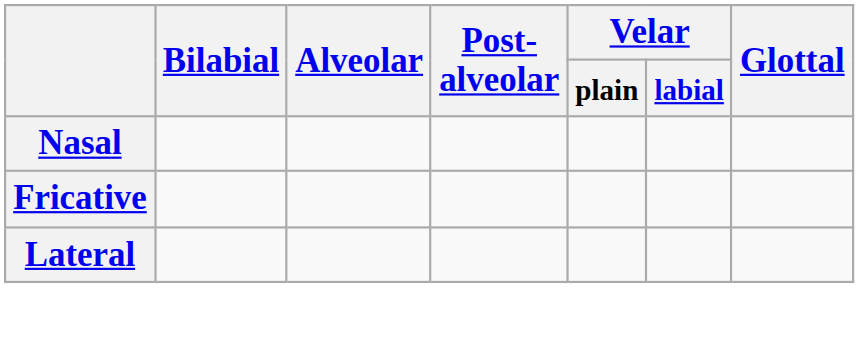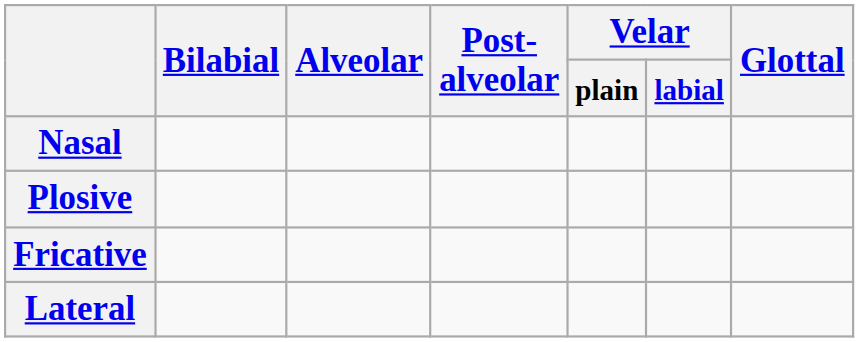+ row: Plosive
